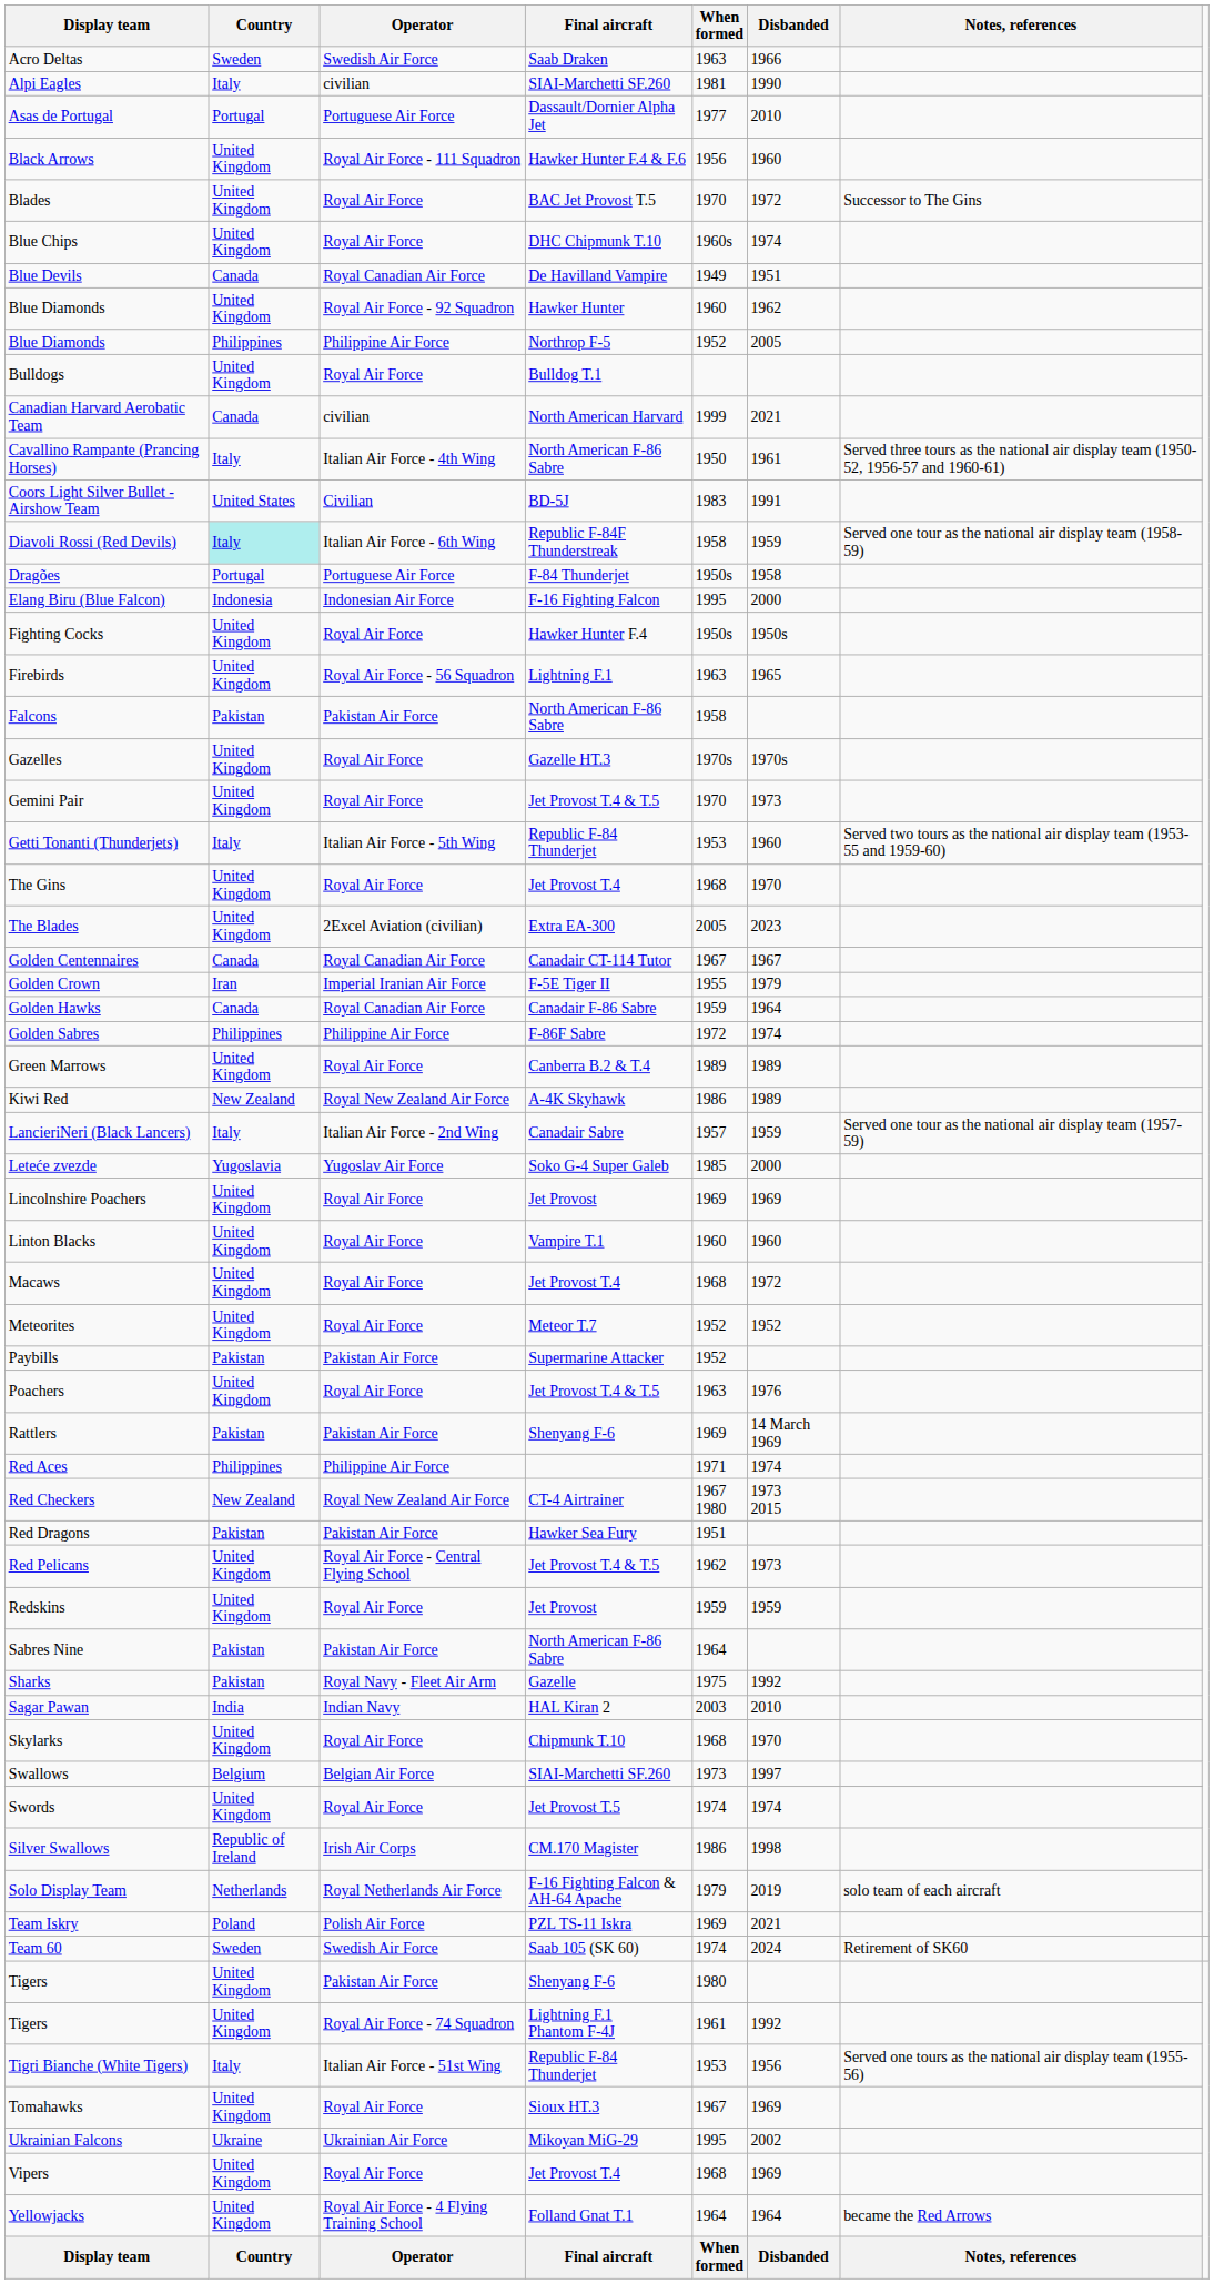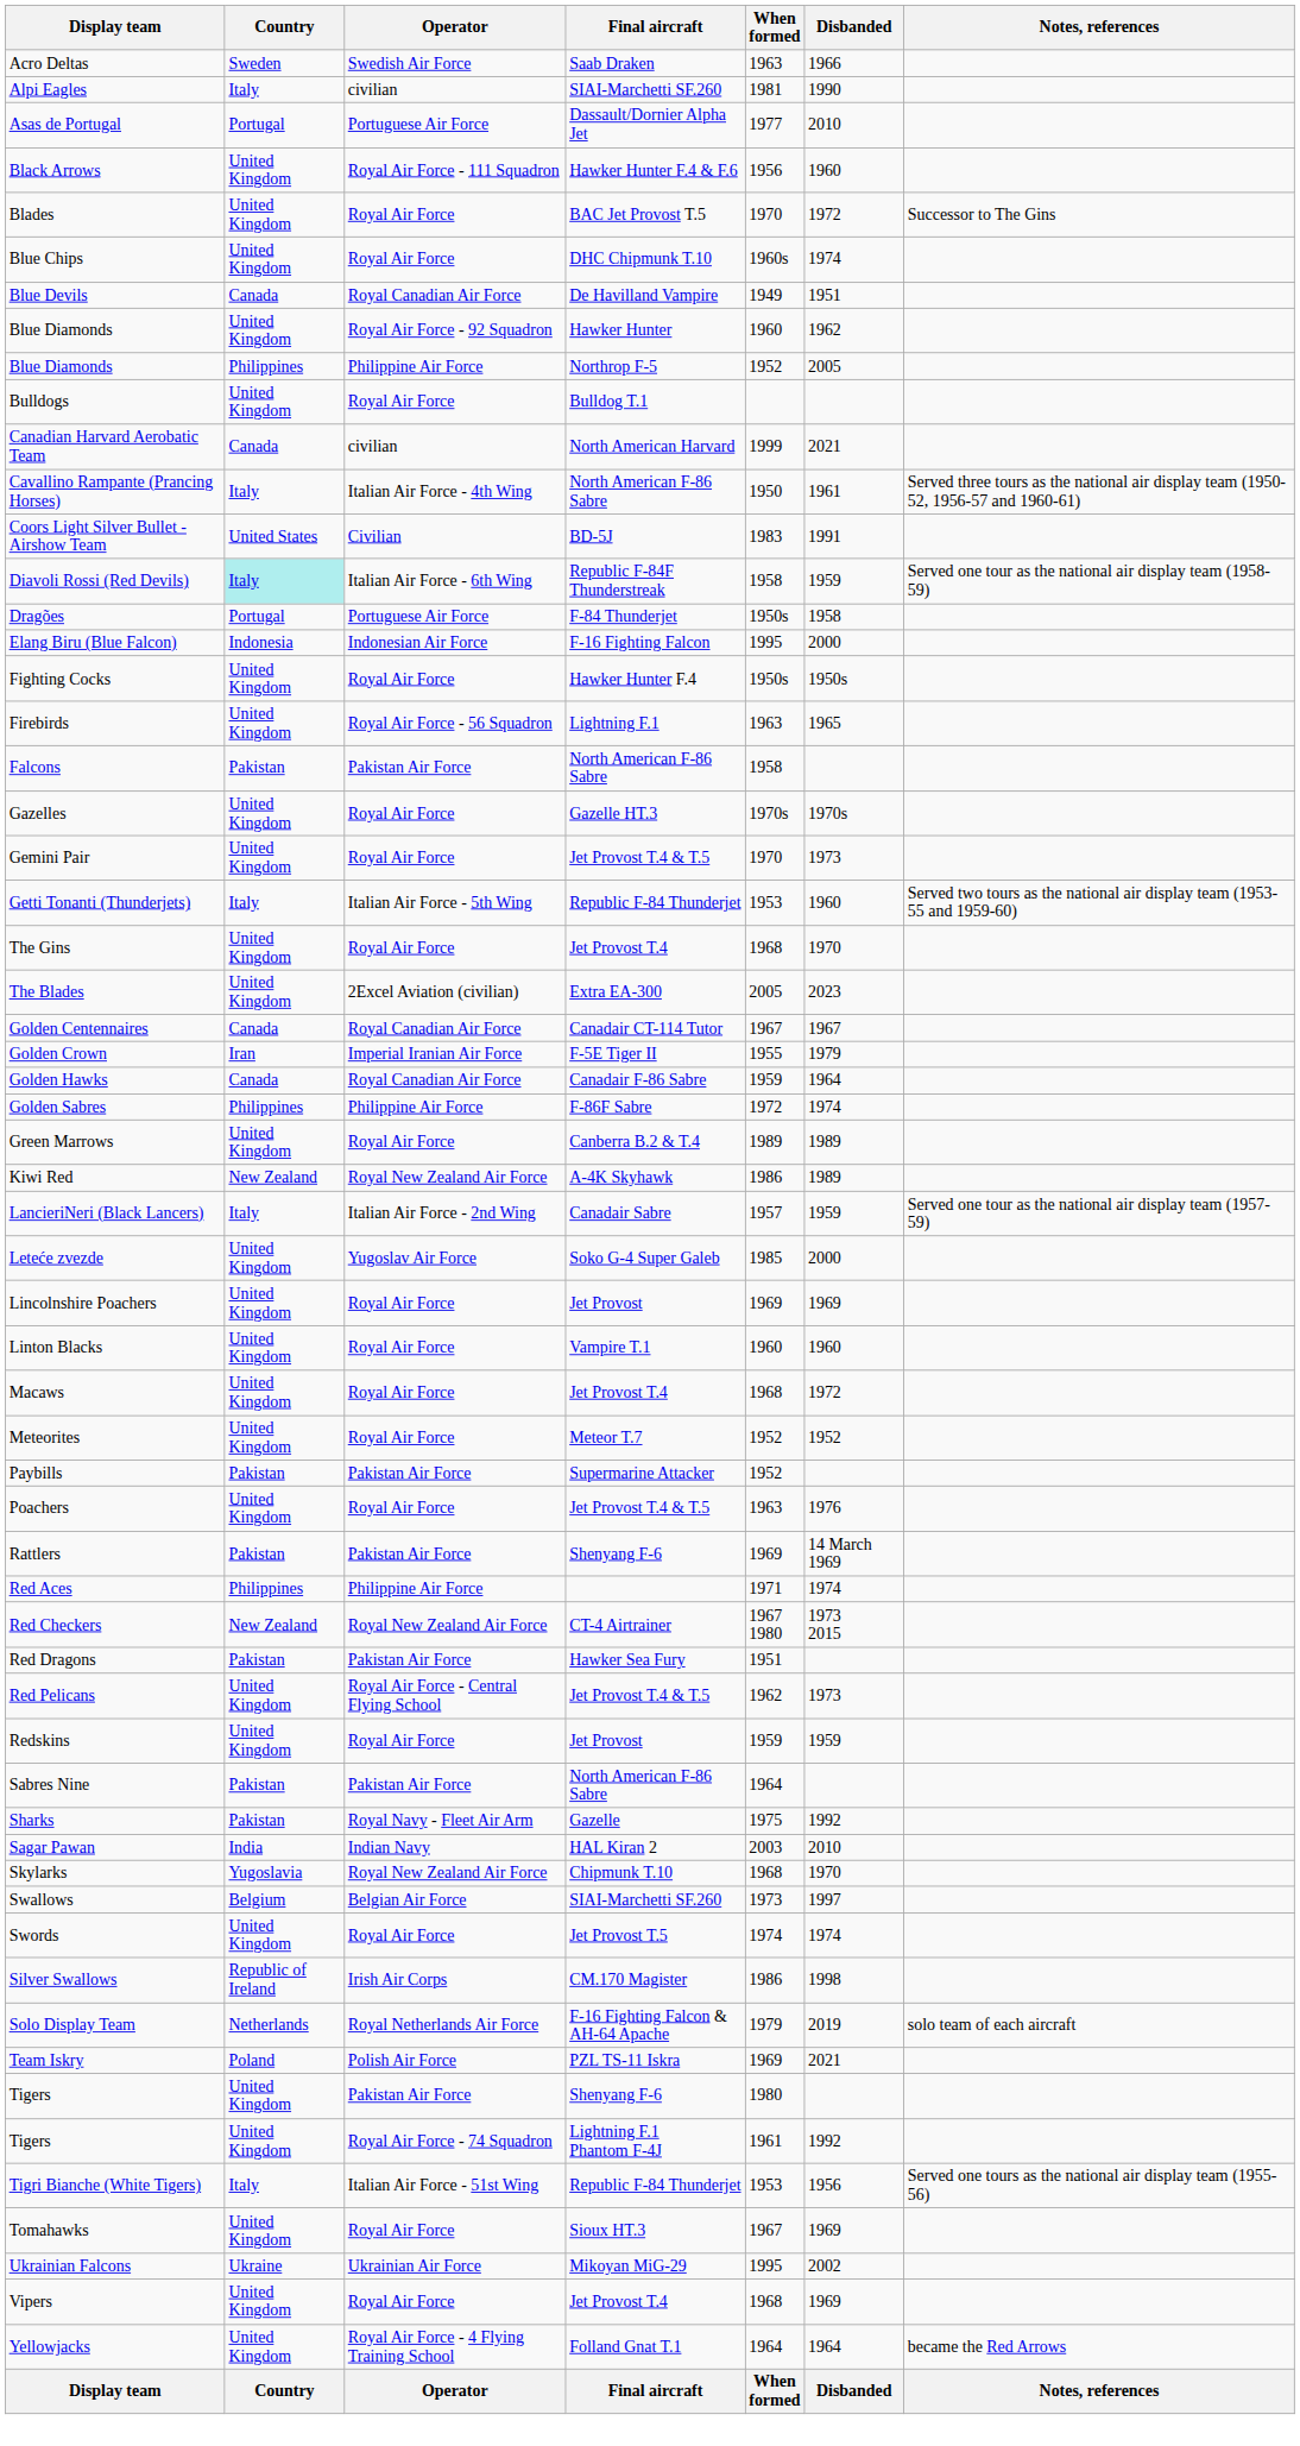Leteće zvezde | Country: Yugoslavia -> United Kingdom
Skylarks | Country: United Kingdom -> Yugoslavia
Skylarks | Operator: Royal Air Force -> Royal New Zealand Air Force
- row: Team 60 | Sweden | Swedish Air Force | Saab 105 (SK 60) | 1974 | 2024 | Retirement of SK60
